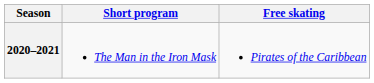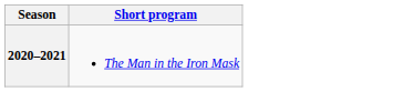- column: Free skating | Pirates of the Caribbean
